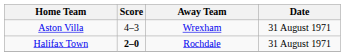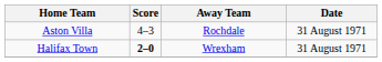Aston Villa | Away Team: Wrexham -> Rochdale
Halifax Town | Away Team: Rochdale -> Wrexham
